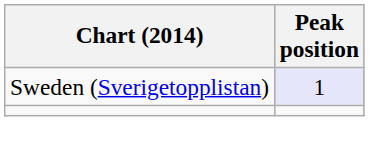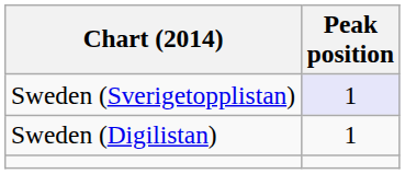+ row: Sweden (Digilistan) | 1
